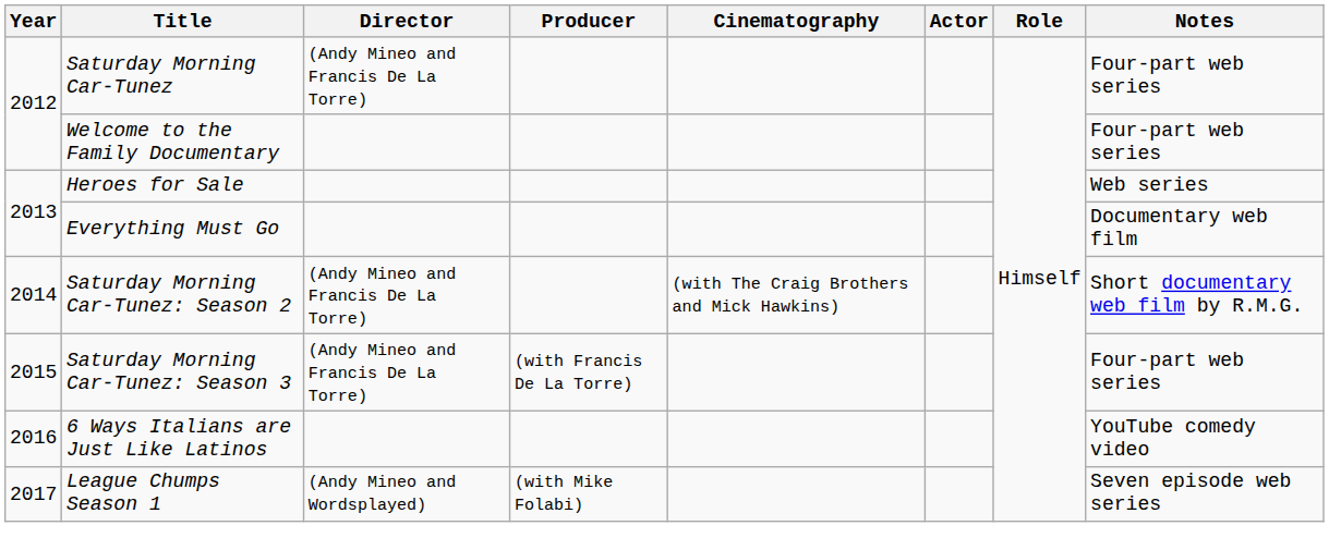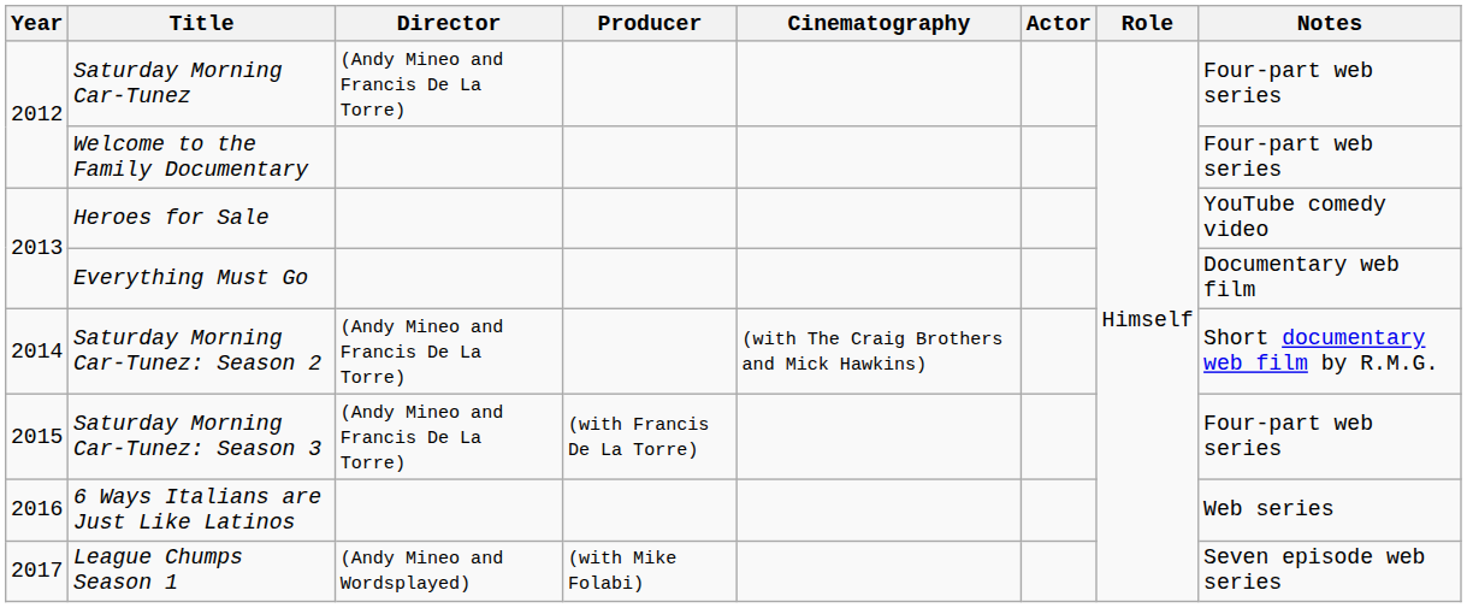Heroes for Sale | Notes: Web series -> YouTube comedy video
6 Ways Italians are Just Like Latinos | Notes: YouTube comedy video -> Web series
